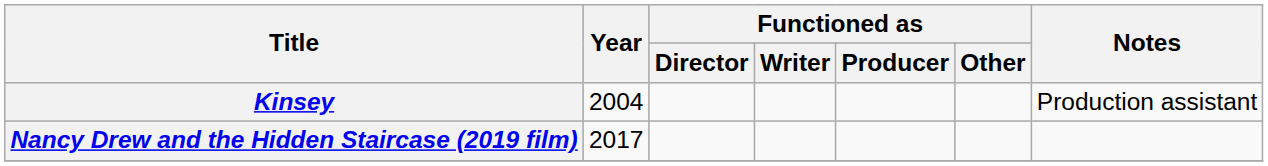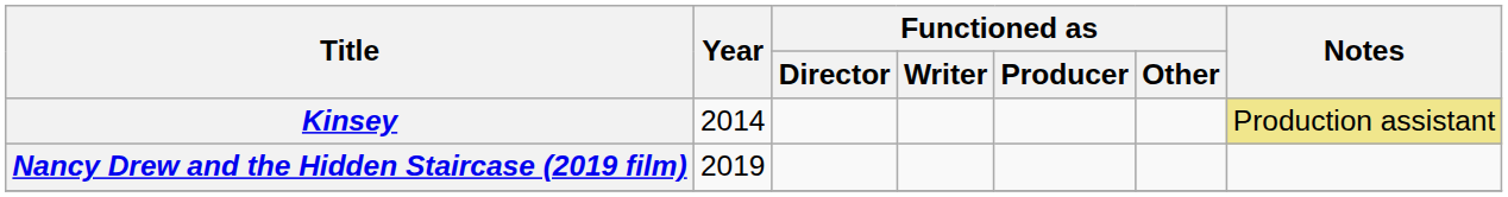Kinsey | Year: 2004 -> 2014
Kinsey | Notes: no background -> khaki background
Nancy Drew and the Hidden Staircase (2019 film) | Year: 2017 -> 2019
